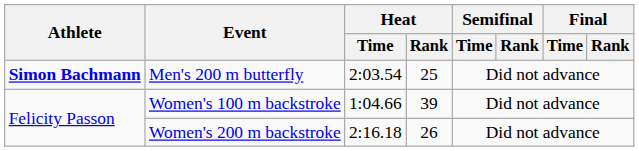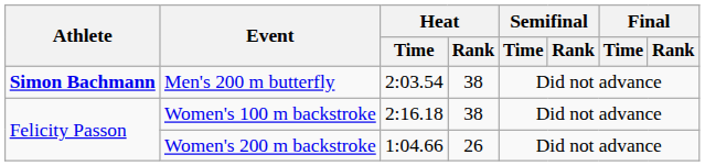Men's 200 m butterfly | Heat / Rank: 25 -> 38
Women's 100 m backstroke | Heat / Time: 1:04.66 -> 2:16.18
Women's 100 m backstroke | Heat / Rank: 39 -> 38
Women's 200 m backstroke | Heat / Time: 2:16.18 -> 1:04.66
